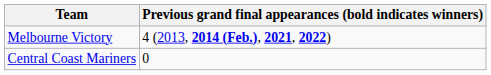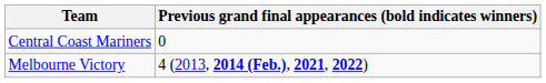rows swapped: Melbourne Victory <-> Central Coast Mariners
